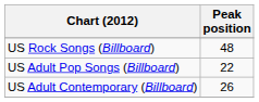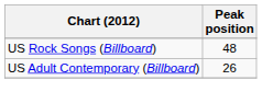- row: US Adult Pop Songs (Billboard) | 22
